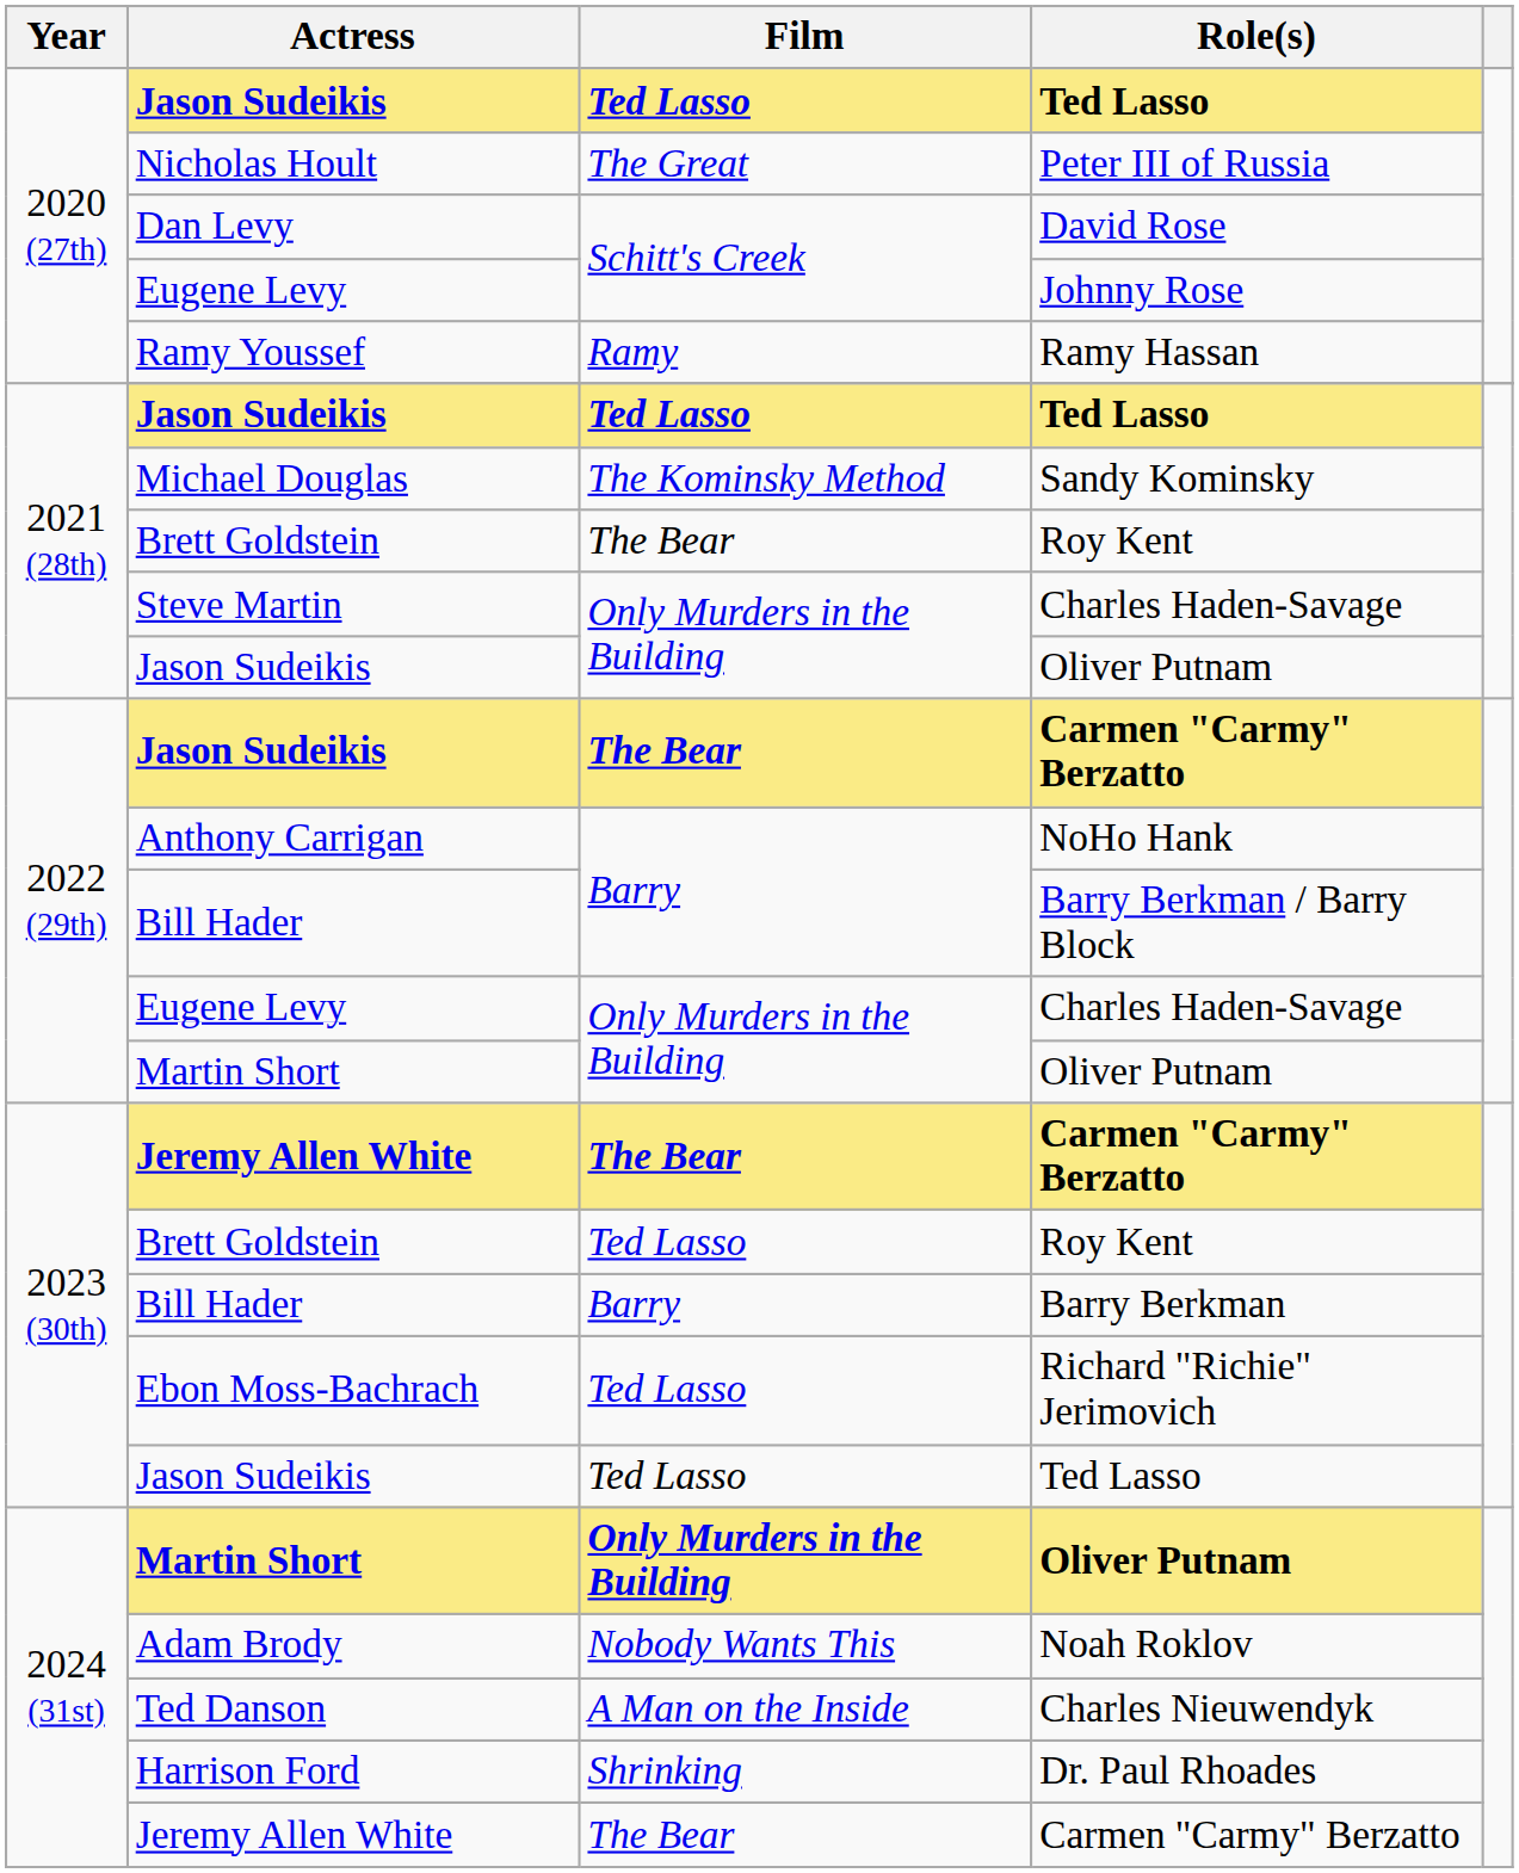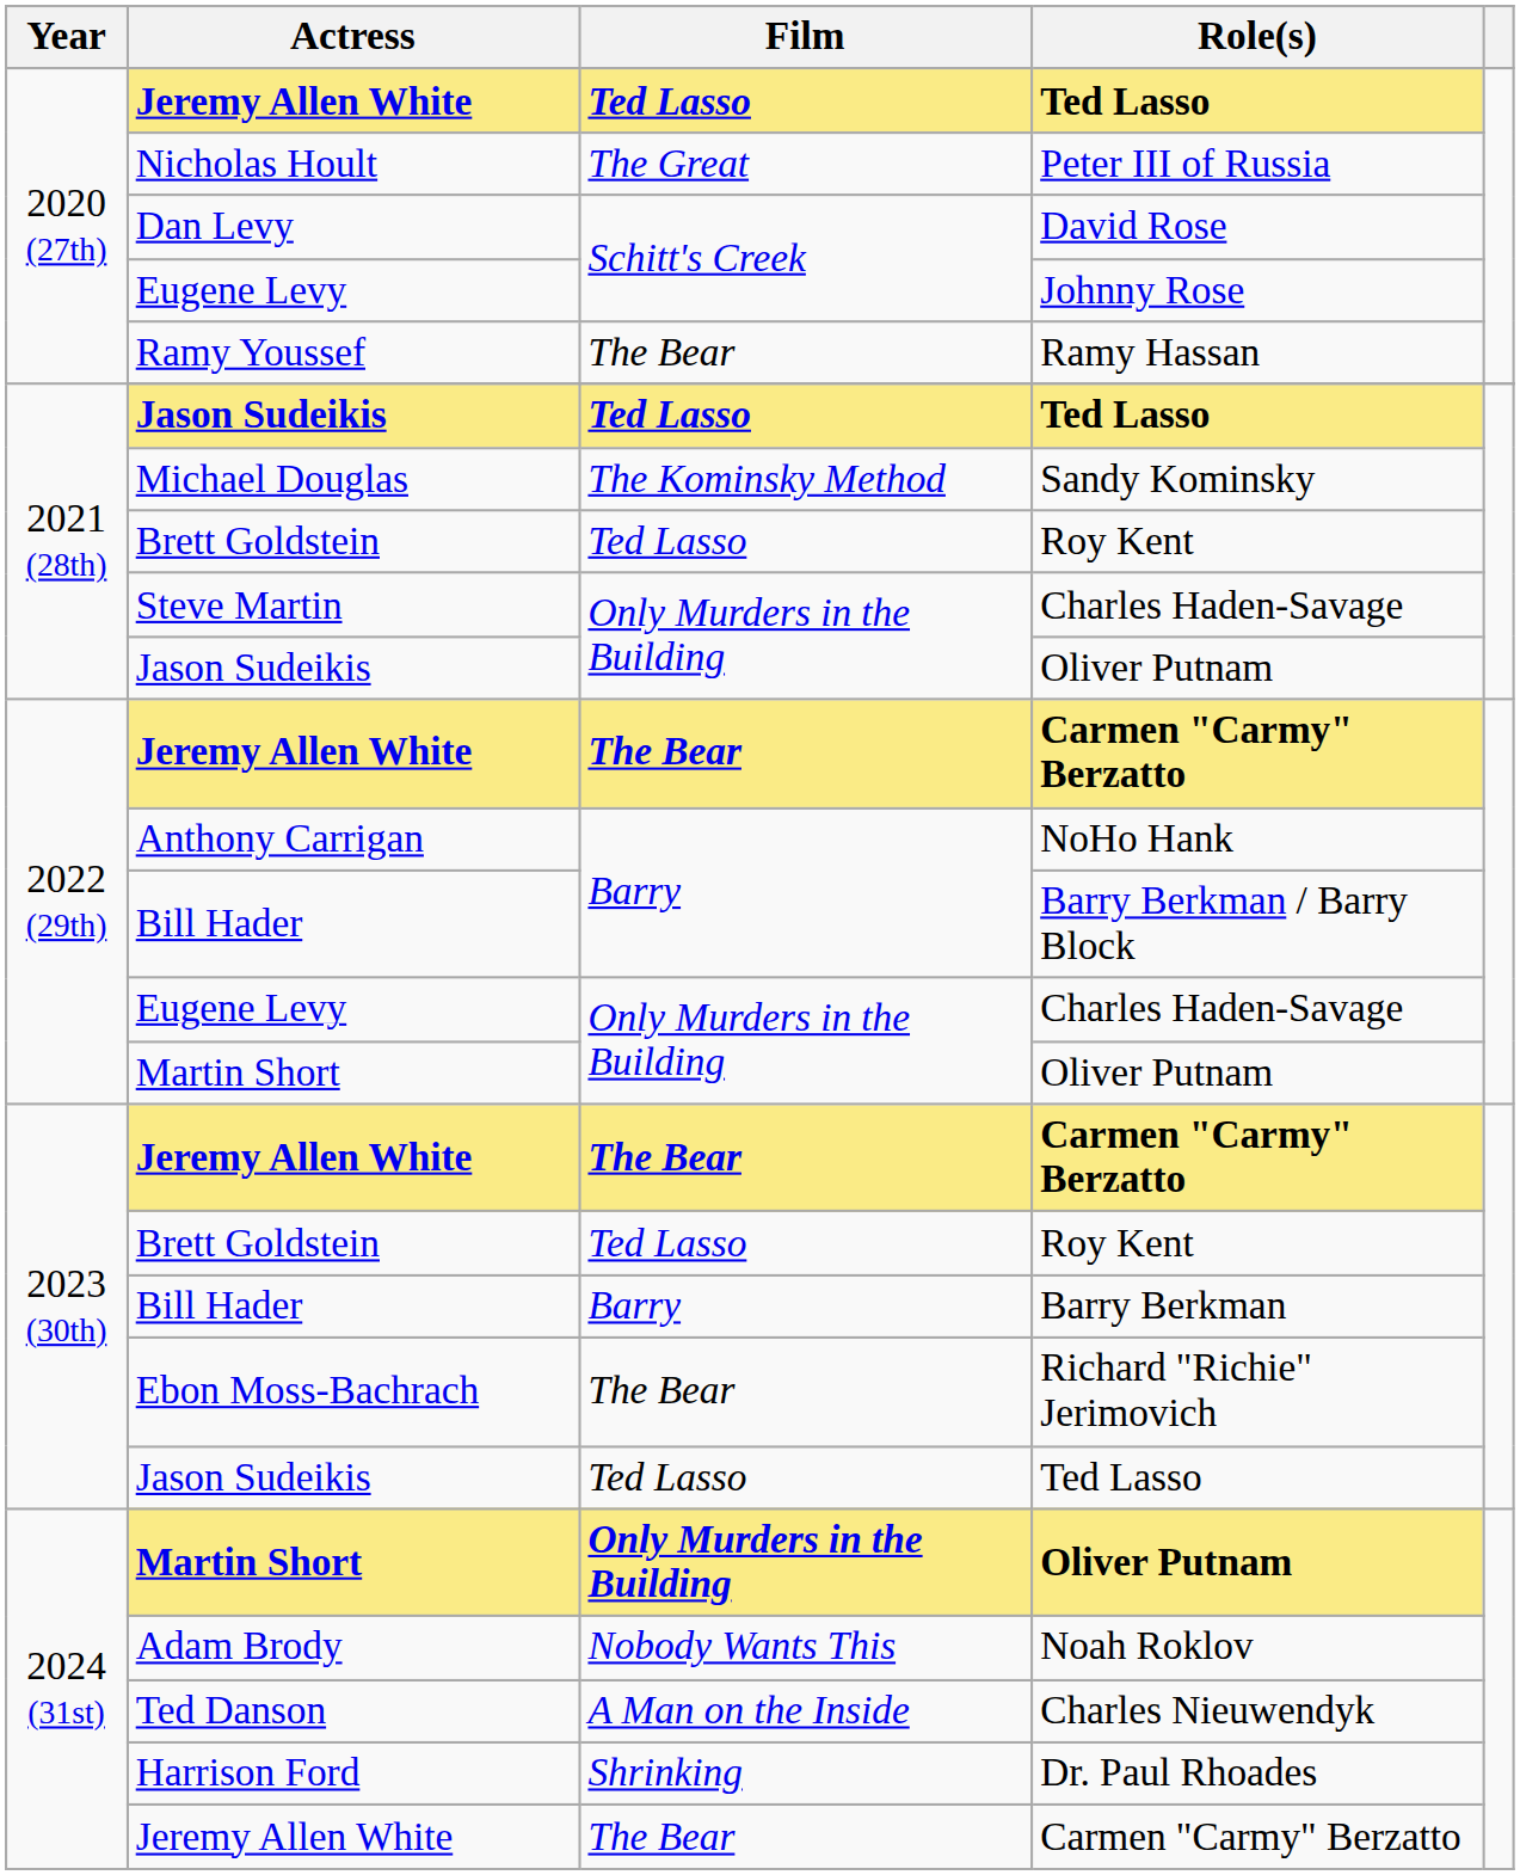2020 (27th) / Ted Lasso | Actress: Jason Sudeikis -> Jeremy Allen White
Ramy Hassan | Film: Ramy -> The Bear
2021 (28th) / Roy Kent | Film: The Bear -> Ted Lasso
2022 (29th) / Carmen "Carmy" Berzatto | Actress: Jason Sudeikis -> Jeremy Allen White
Richard "Richie" Jerimovich | Film: Ted Lasso -> The Bear
